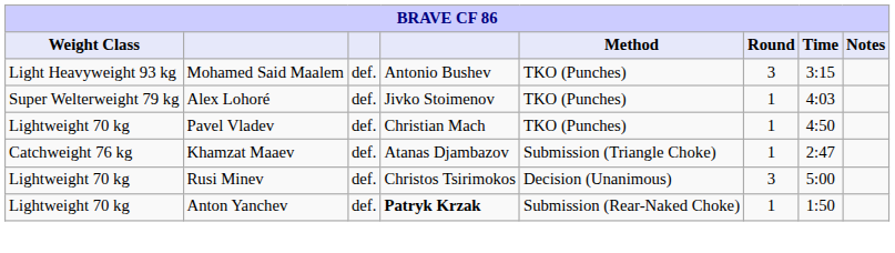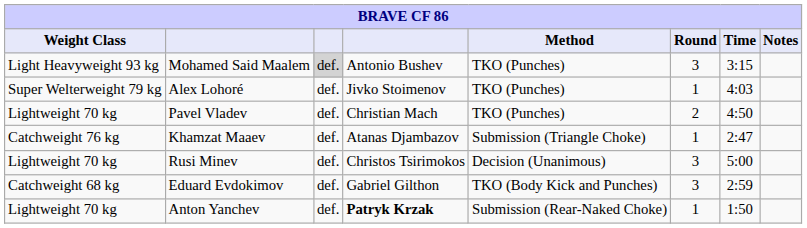Mohamed Said Maalem | column 3: no background -> lightgrey background
Pavel Vladev | Round: 1 -> 2
+ row: Catchweight 68 kg | Eduard Evdokimov | def. | Gabriel Gilthon | TKO (Body Kick and Punches) | 3 | 2:59
